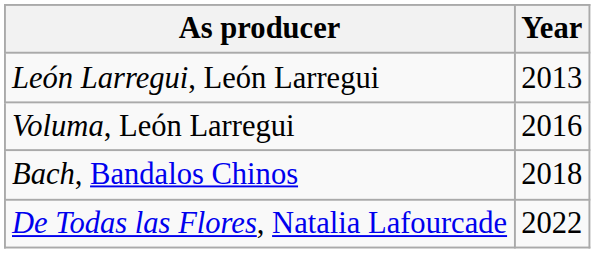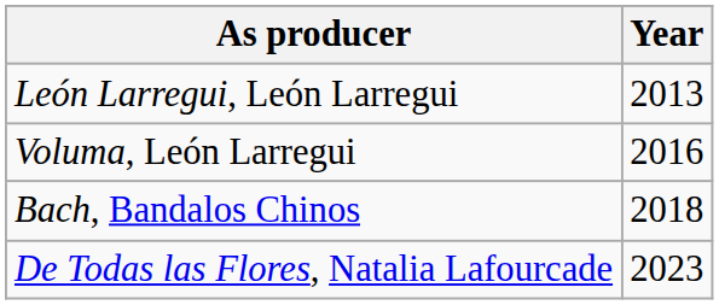De Todas las Flores, Natalia Lafourcade | Year: 2022 -> 2023
